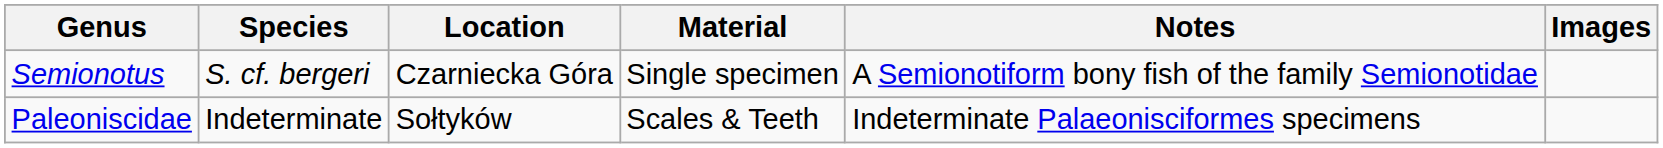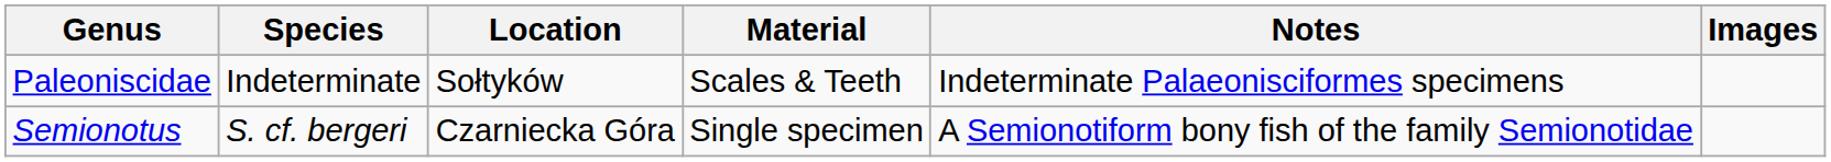rows swapped: Semionotus <-> Paleoniscidae
